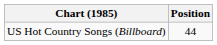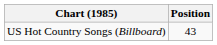US Hot Country Songs (Billboard) | Position: 44 -> 43
